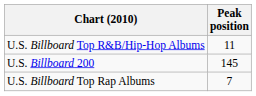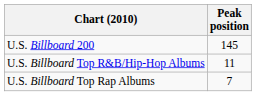rows swapped: U.S. Billboard 200 <-> U.S. Billboard Top R&B/Hip-Hop Albums
